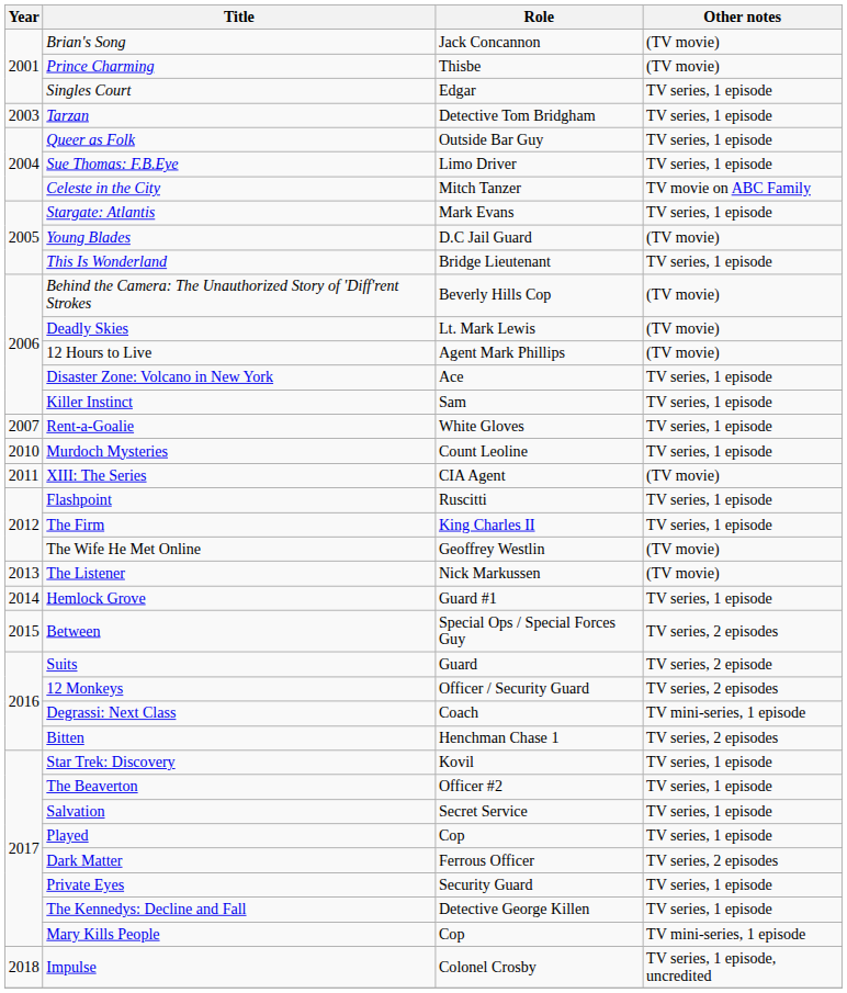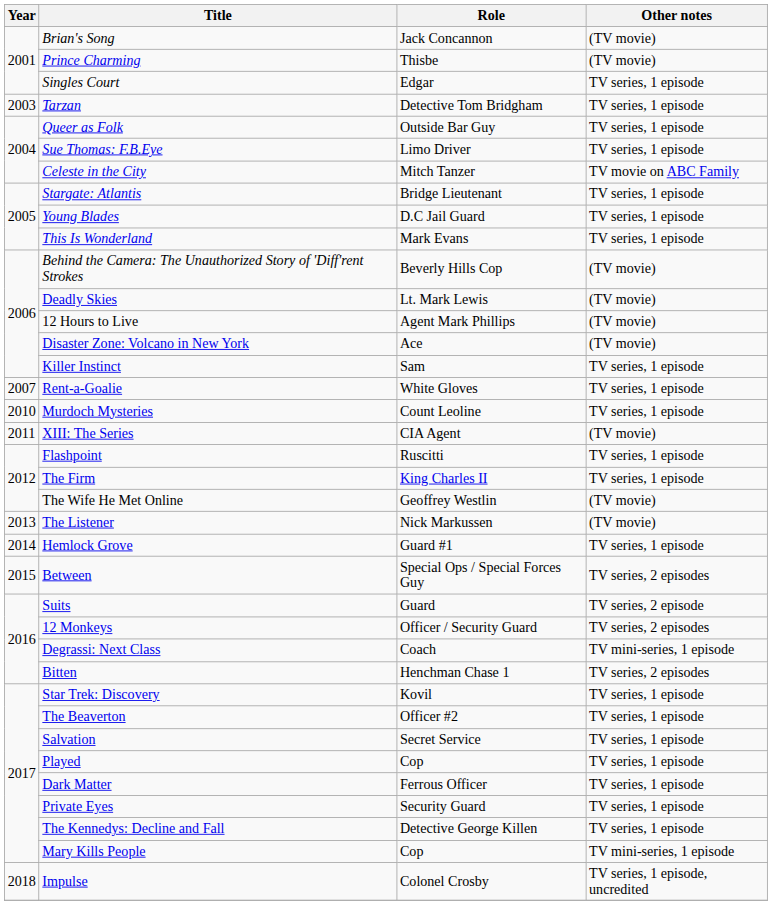Stargate: Atlantis | Role: Mark Evans -> Bridge Lieutenant
Young Blades | Other notes: (TV movie) -> TV series, 1 episode
This Is Wonderland | Role: Bridge Lieutenant -> Mark Evans
Disaster Zone: Volcano in New York | Other notes: TV series, 1 episode -> (TV movie)
Dark Matter | Other notes: TV series, 2 episodes -> TV series, 1 episode
